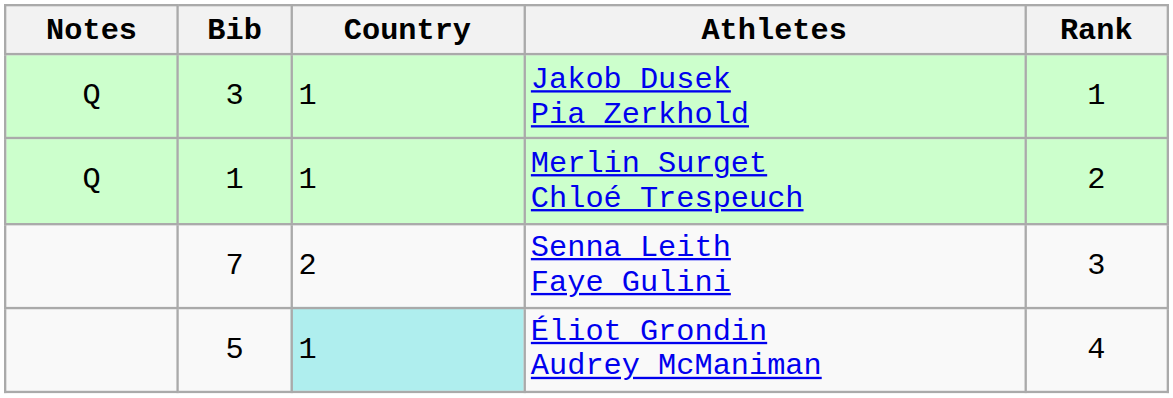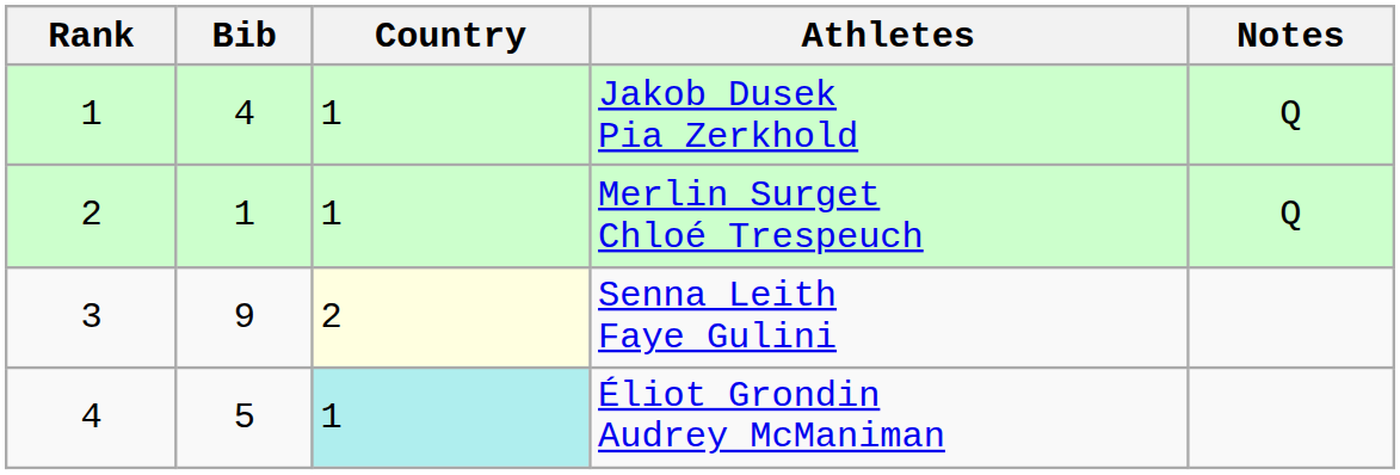columns swapped: Rank <-> Notes
Jakob Dusek Pia Zerkhold | Bib: 3 -> 4
Senna Leith Faye Gulini | Bib: 7 -> 9
Senna Leith Faye Gulini | Country: no background -> lightyellow background
